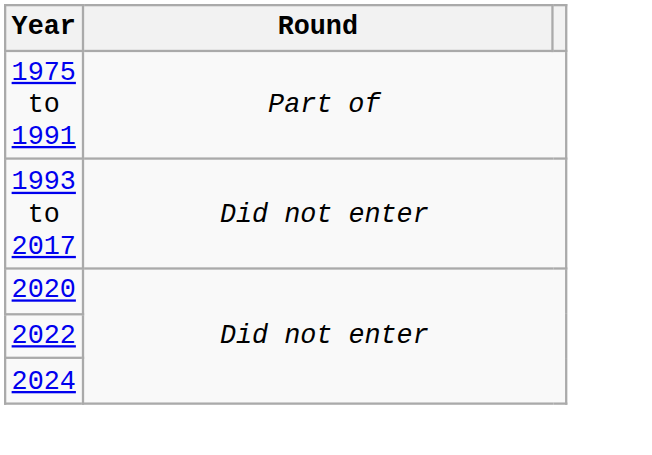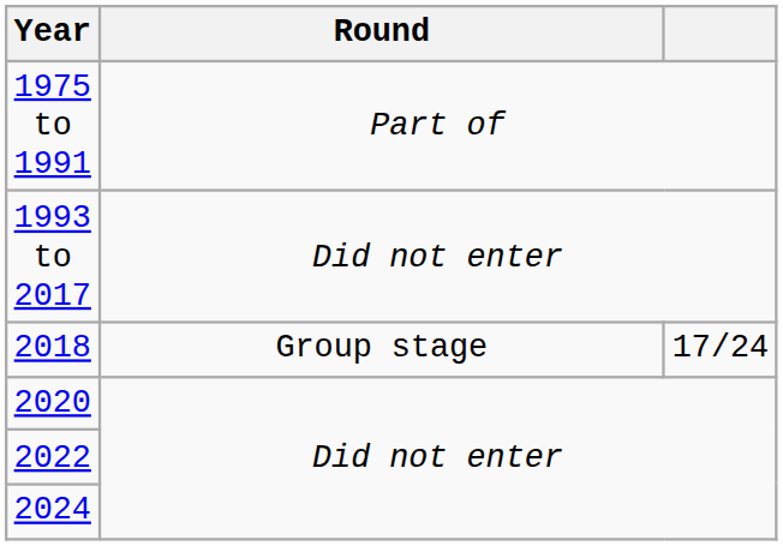+ row: 2018 | Group stage | 17/24
